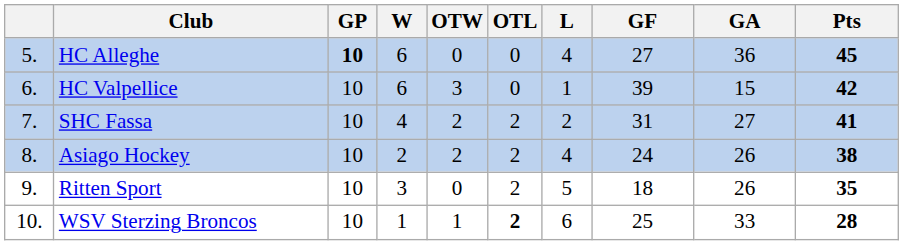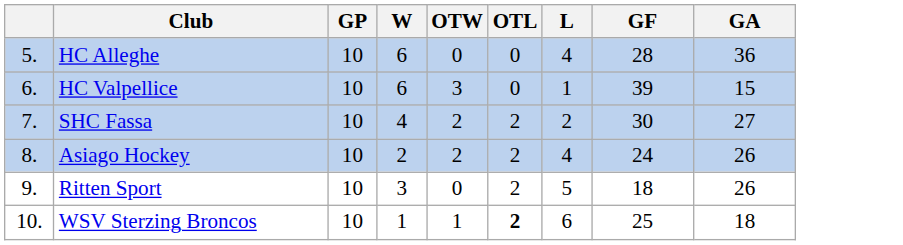- column: Pts | 45 | 42 | 41 | 38 | 35 | 28
HC Alleghe | GP: bold -> normal
HC Alleghe | GF: 27 -> 28
SHC Fassa | GF: 31 -> 30
WSV Sterzing Broncos | GA: 33 -> 18
